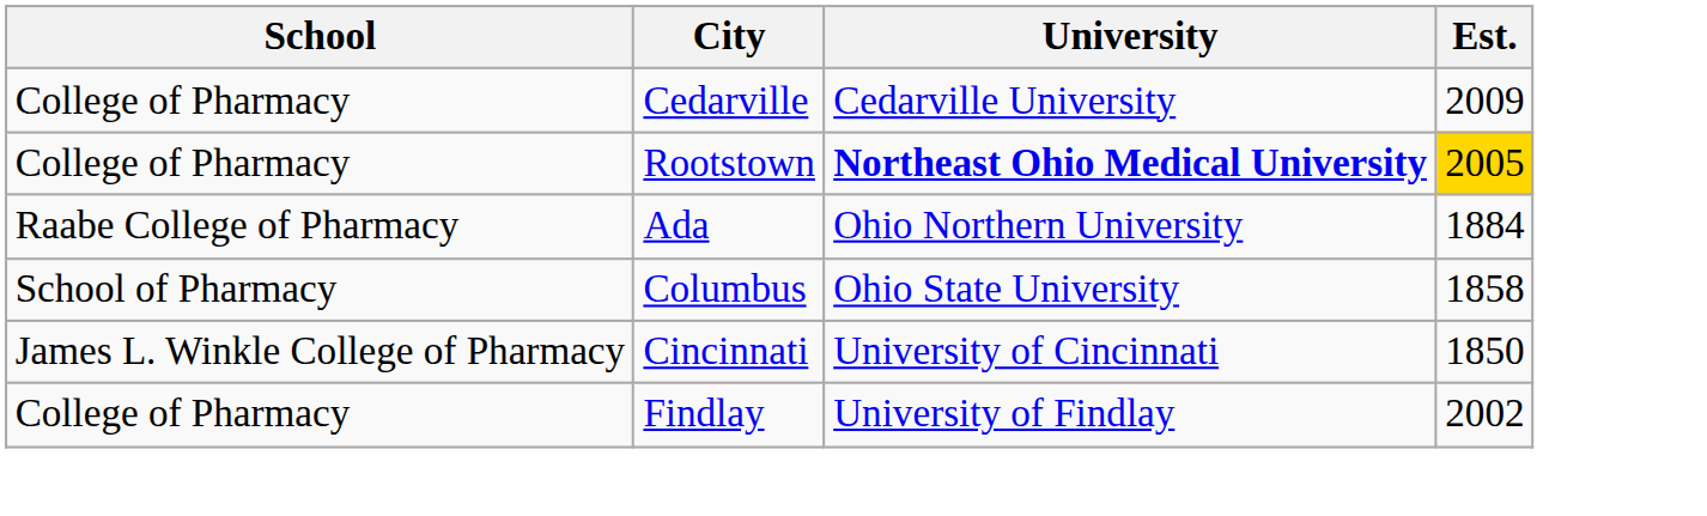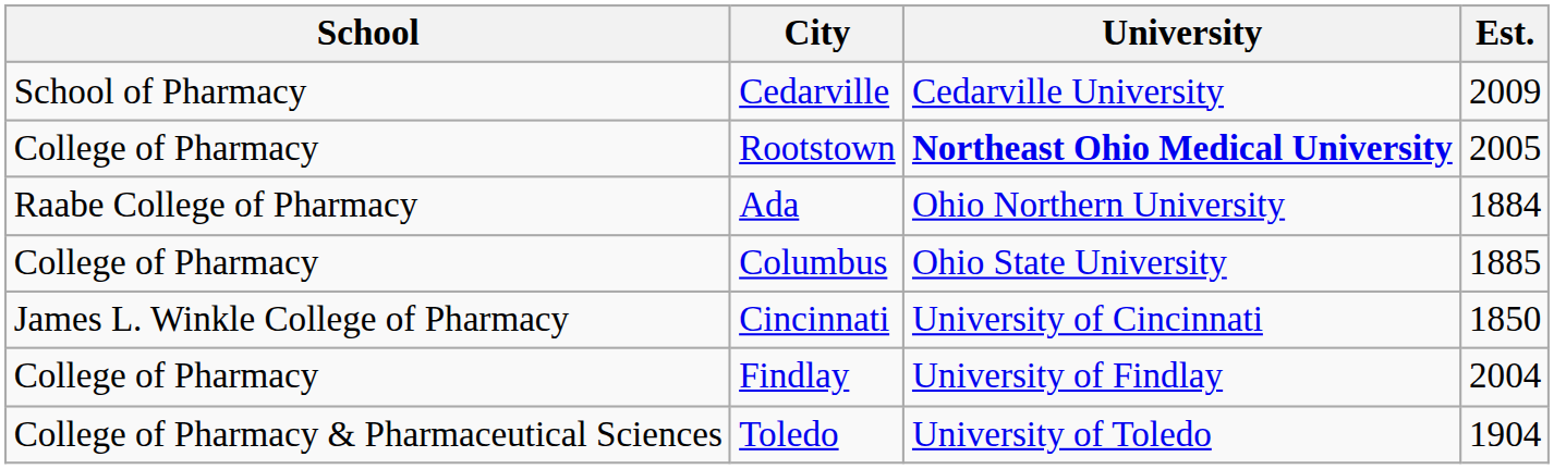Cedarville | School: College of Pharmacy -> School of Pharmacy
Rootstown | Est.: gold background -> no background
Columbus | School: School of Pharmacy -> College of Pharmacy
Columbus | Est.: 1858 -> 1885
Findlay | Est.: 2002 -> 2004
+ row: College of Pharmacy & Pharmaceutical Sciences | Toledo | University of Toledo | 1904
